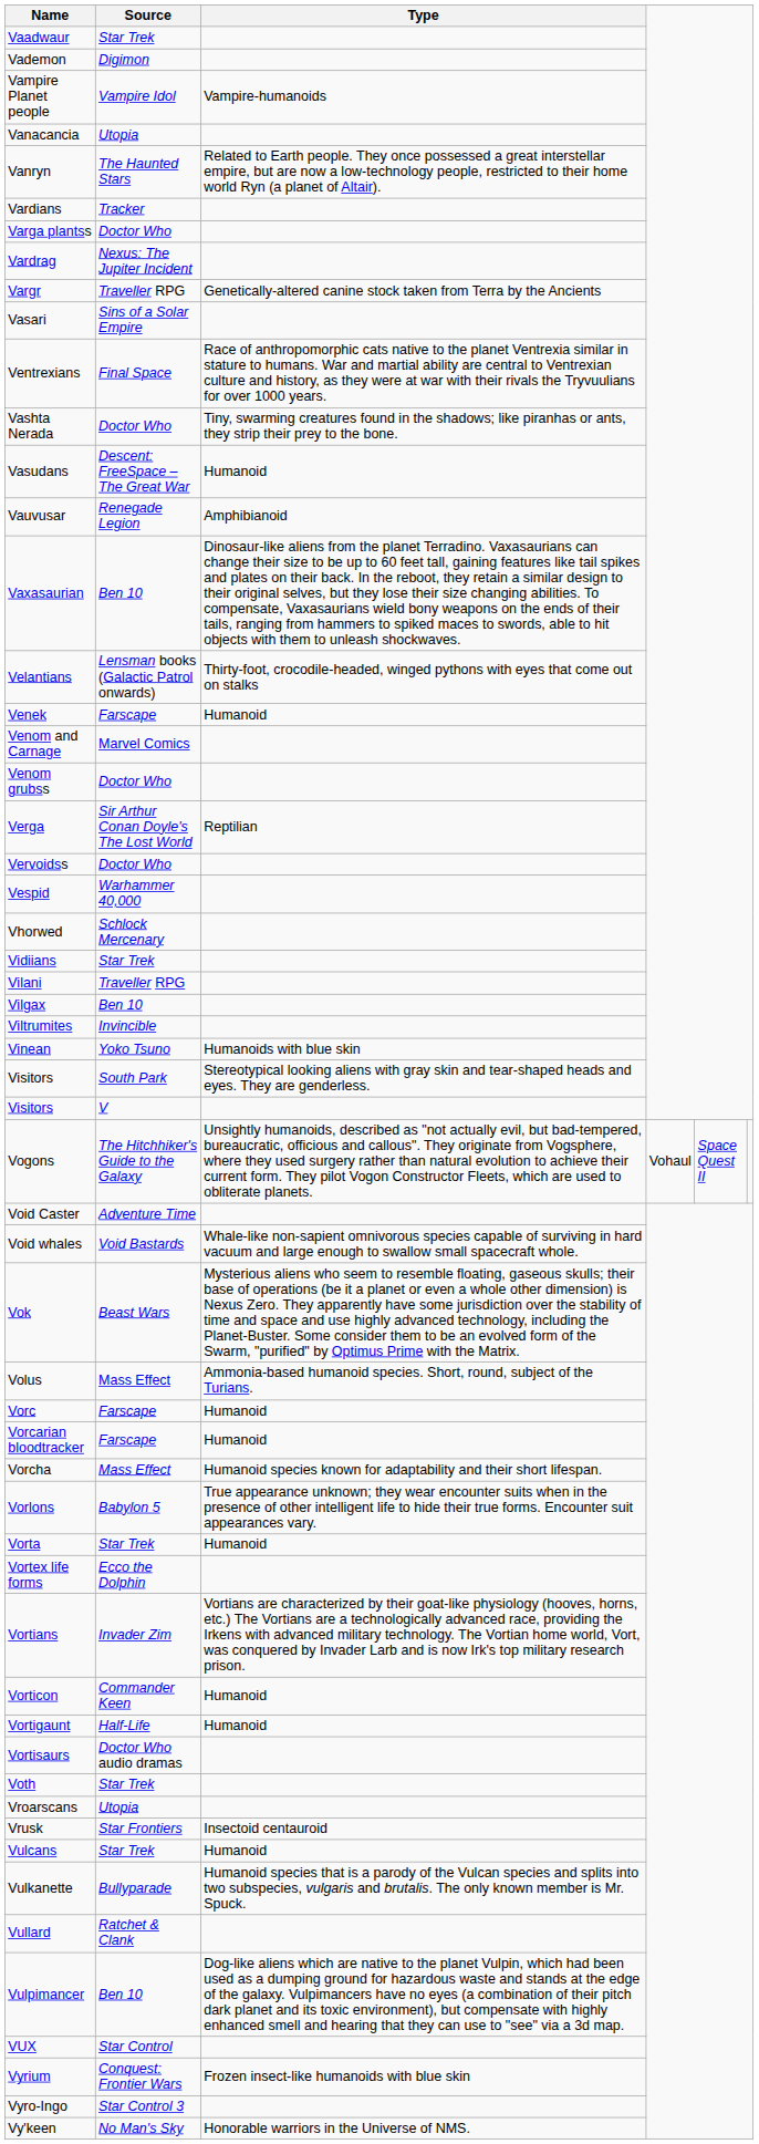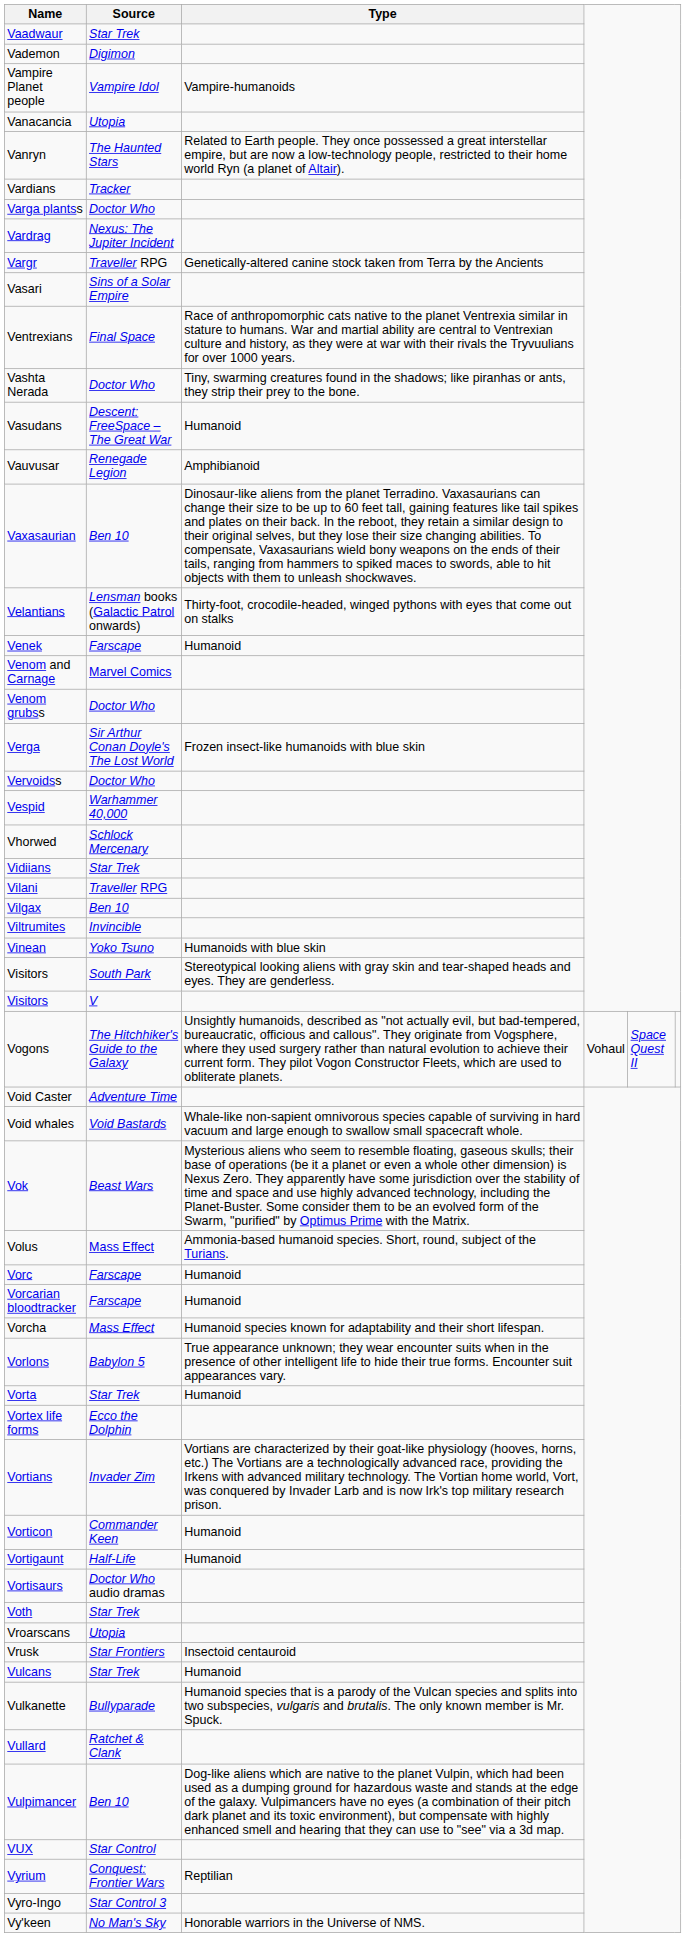Verga | Type: Reptilian -> Frozen insect-like humanoids with blue skin
Vyrium | Type: Frozen insect-like humanoids with blue skin -> Reptilian
